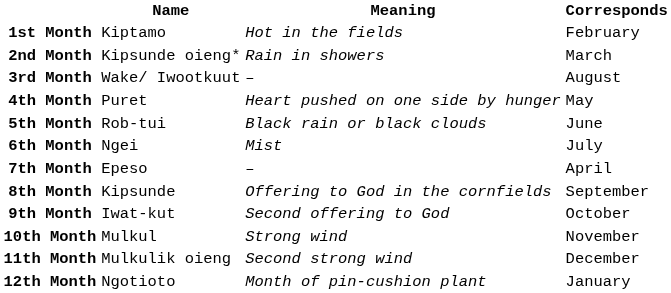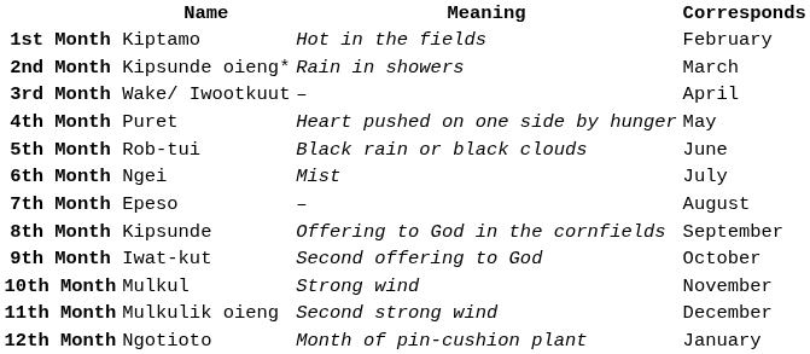3rd Month | Corresponds: August -> April
7th Month | Corresponds: April -> August
